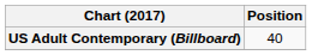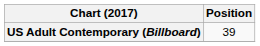US Adult Contemporary (Billboard) | Position: 40 -> 39
